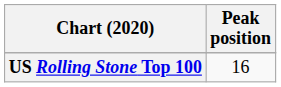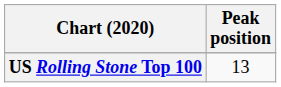US Rolling Stone Top 100 | Peak position: 16 -> 13
